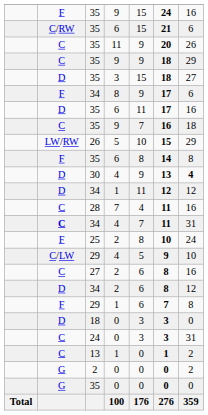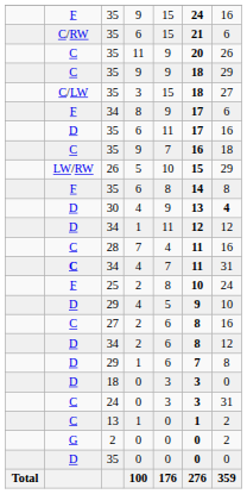35 / 3 | column 2: D -> C/LW
29 / 4 | column 2: C/LW -> D
29 / 1 | column 2: F -> D
35 / 0 | column 2: G -> D
